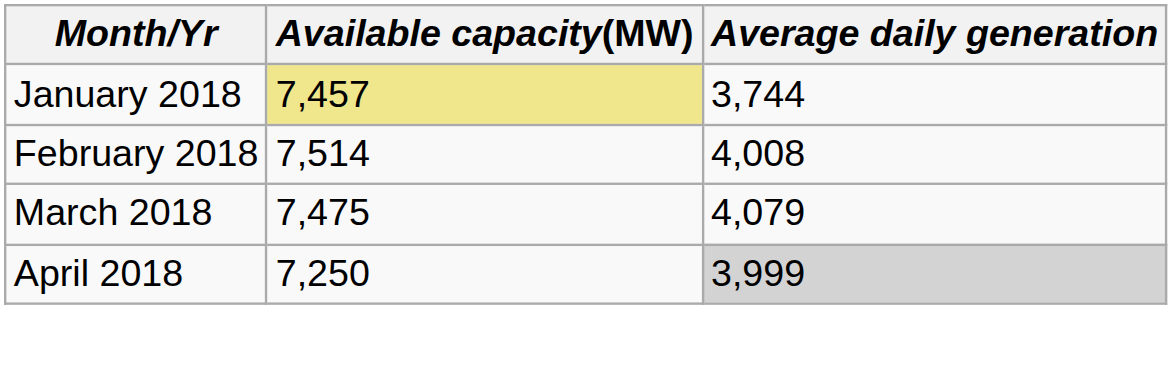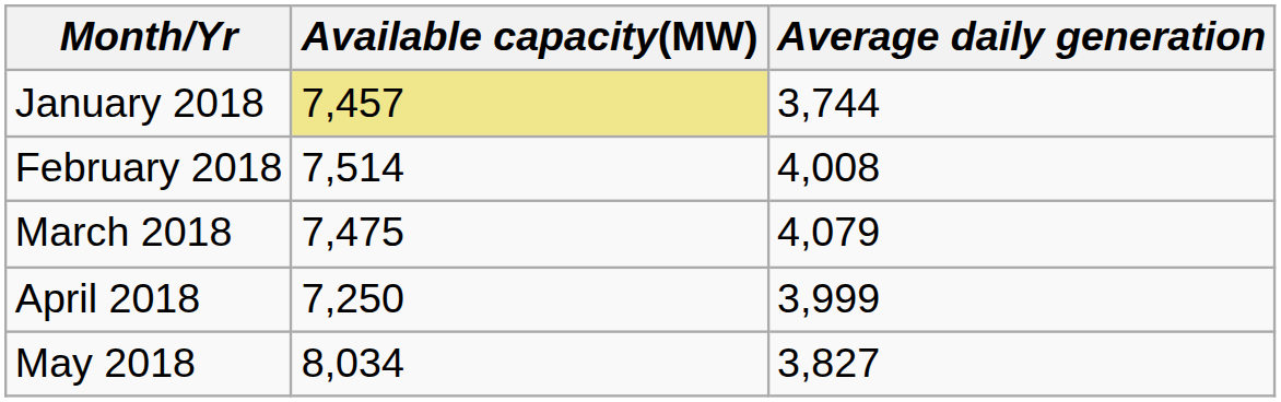April 2018 | Average daily generation: lightgrey background -> no background
+ row: May 2018 | 8,034 | 3,827
